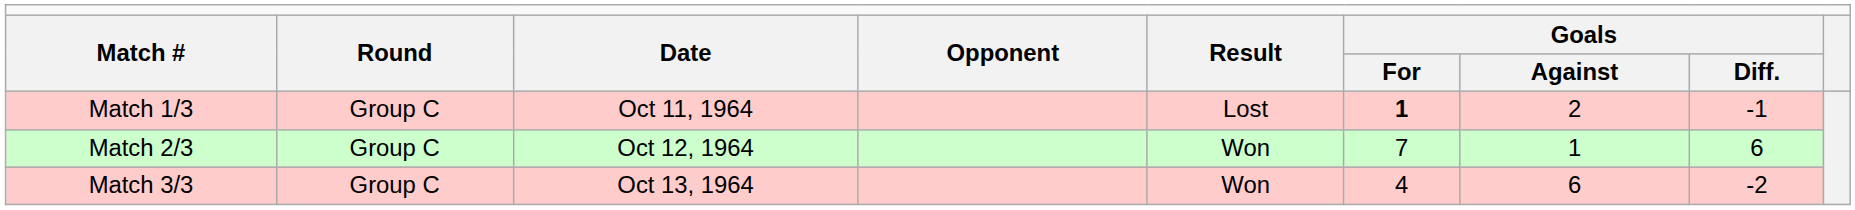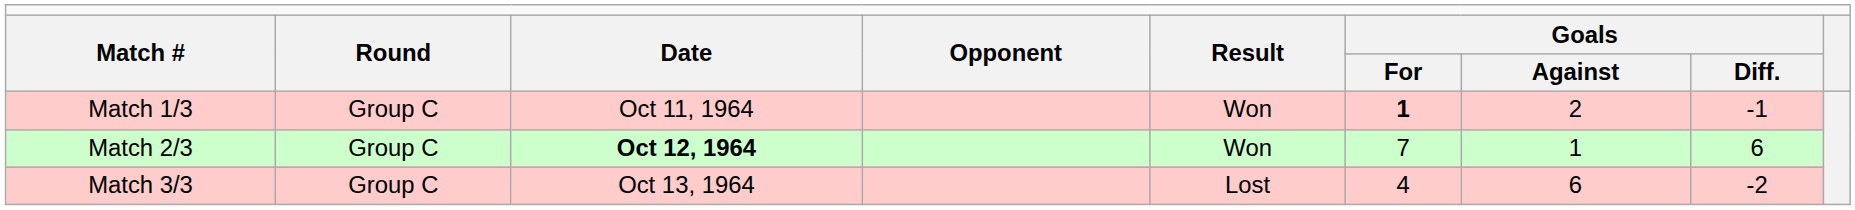Match 1/3 | column 5: Lost -> Won
Match 2/3 | column 3: normal -> bold
Match 3/3 | column 5: Won -> Lost
